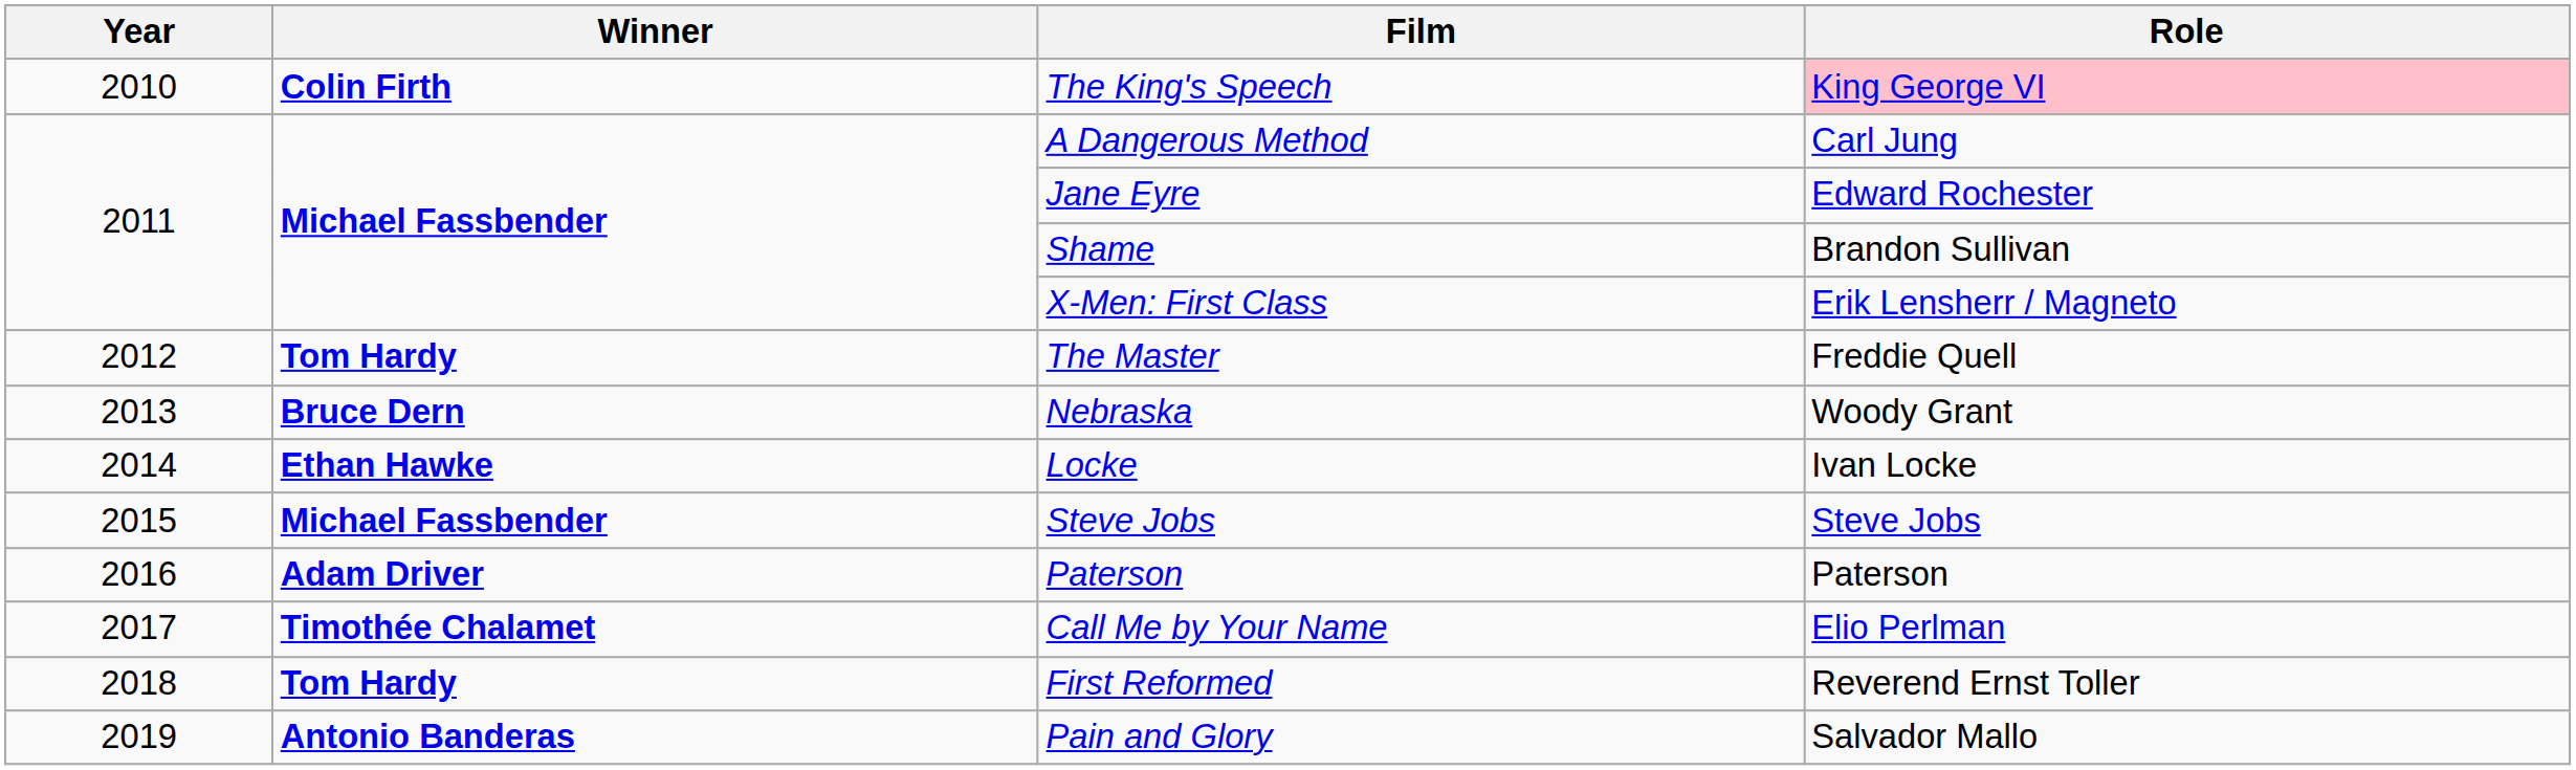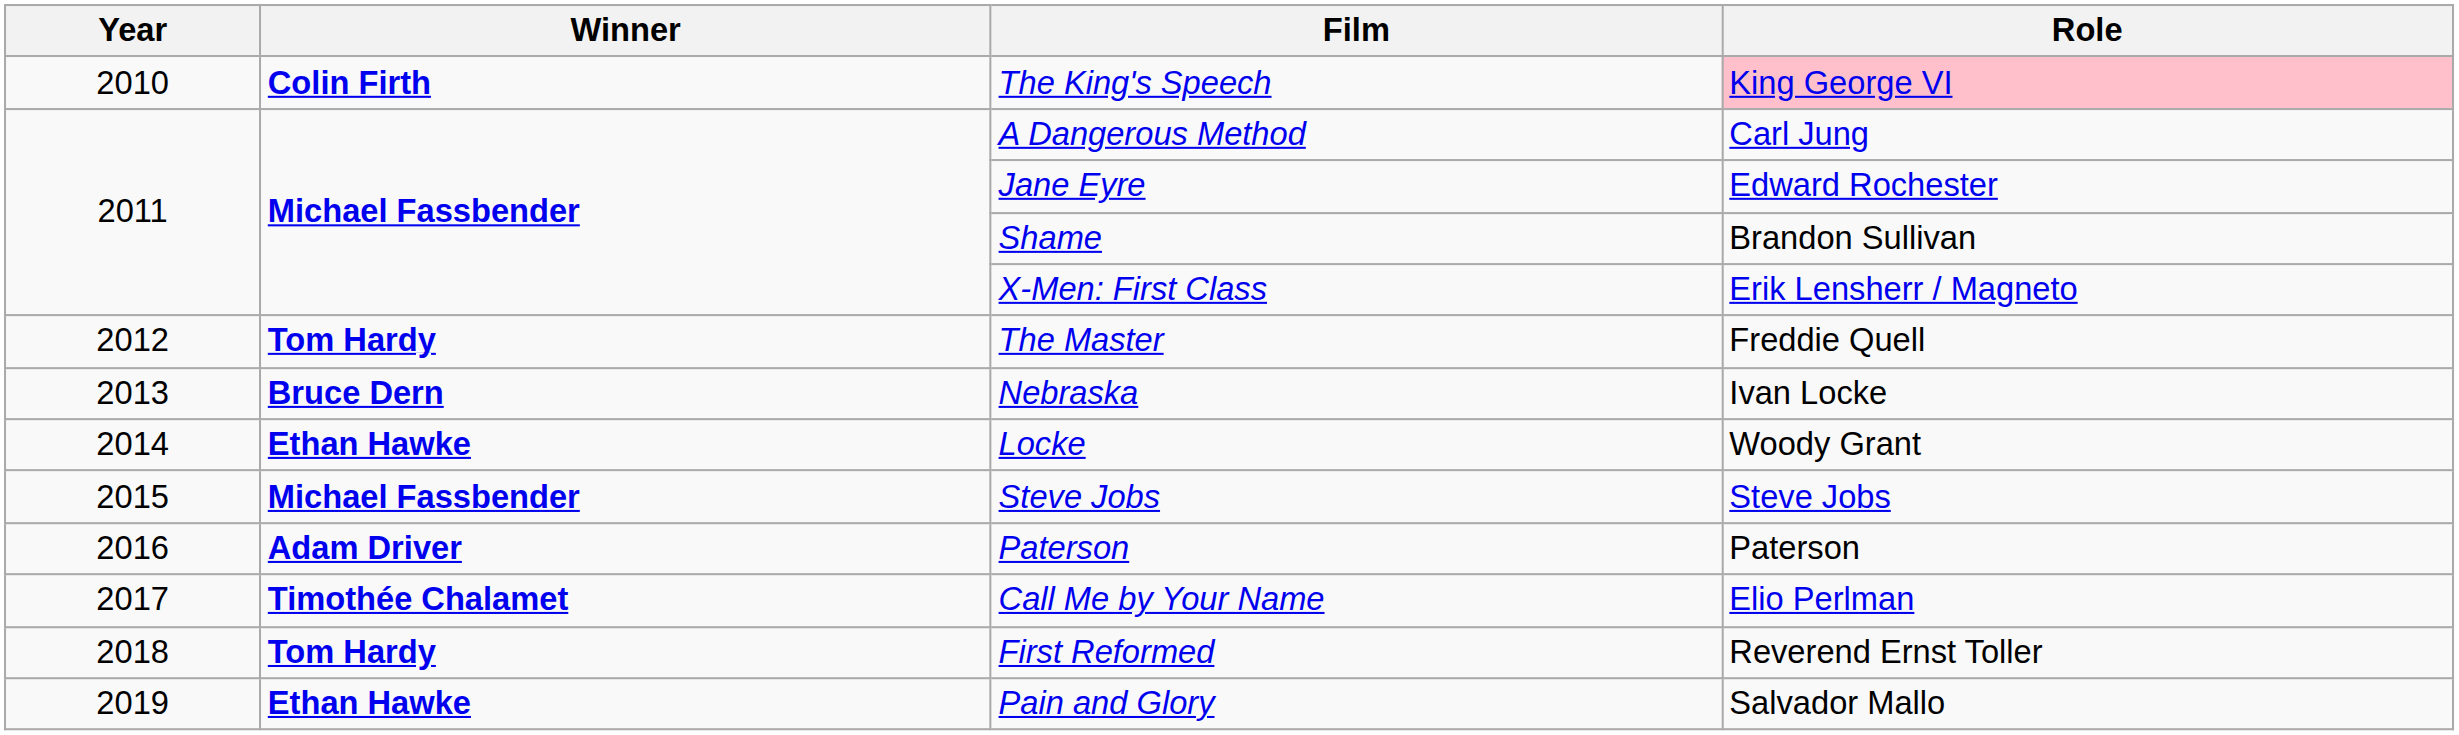Nebraska | Role: Woody Grant -> Ivan Locke
Locke | Role: Ivan Locke -> Woody Grant
Pain and Glory | Winner: Antonio Banderas -> Ethan Hawke
